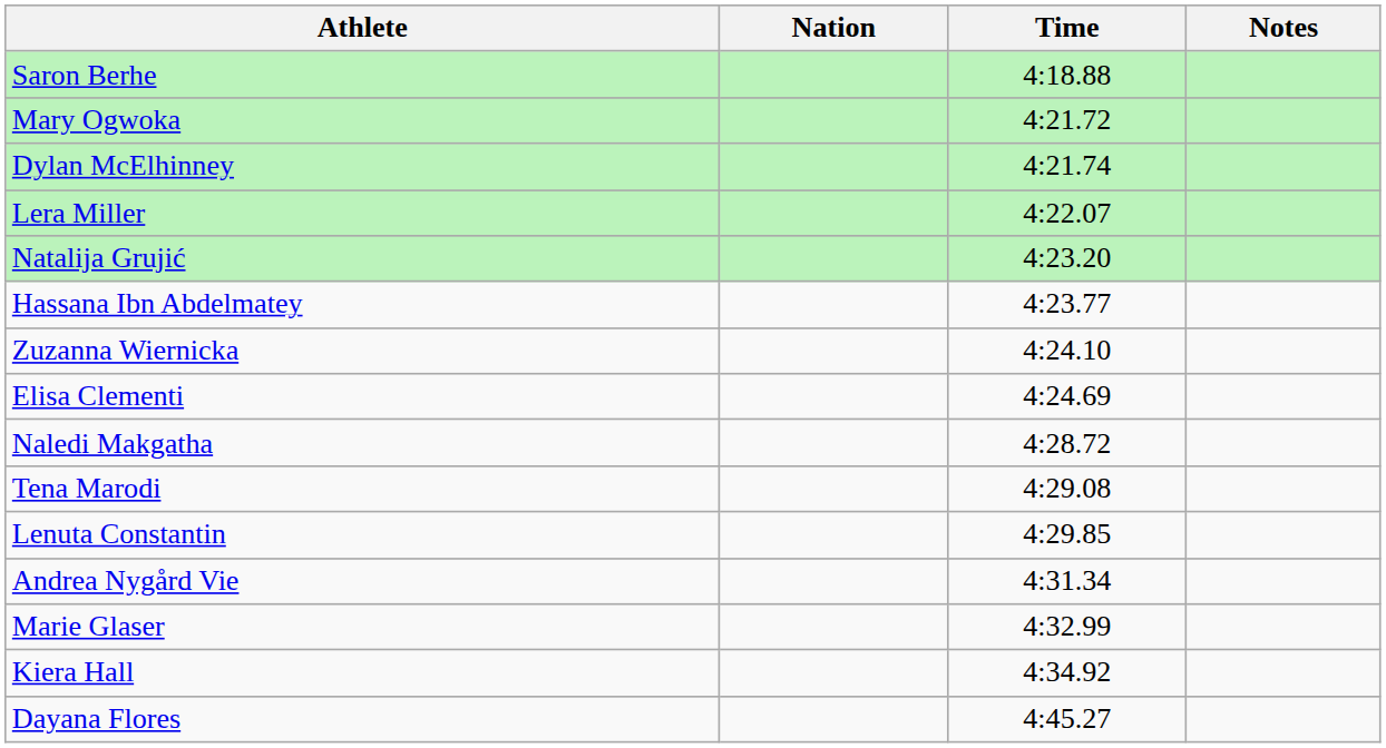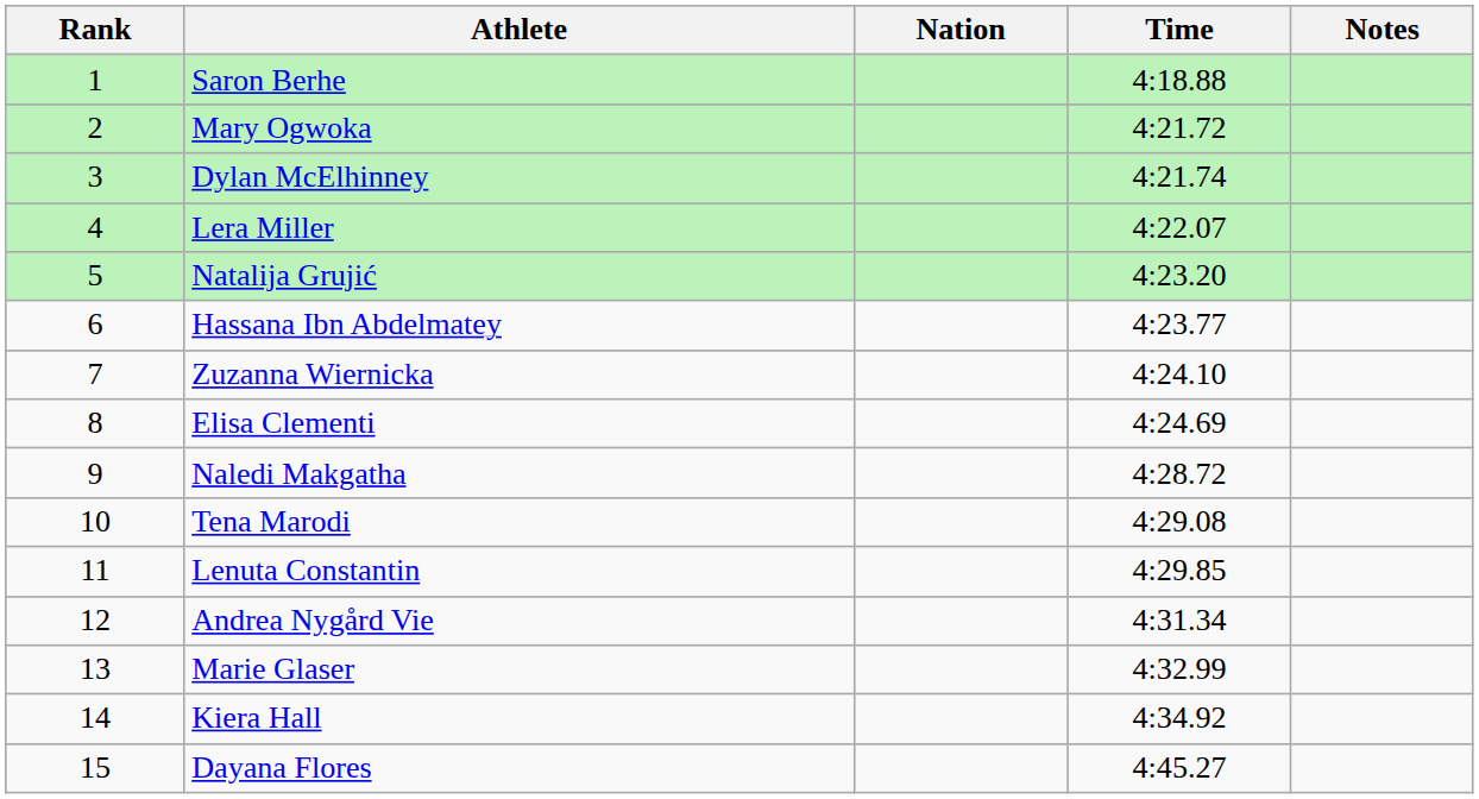+ column: Rank | 1 | 2 | 3 | 4 | 5 | 6 | 7 | 8 | 9 | 10 | 11 | 12 | 13 | 14 | 15
